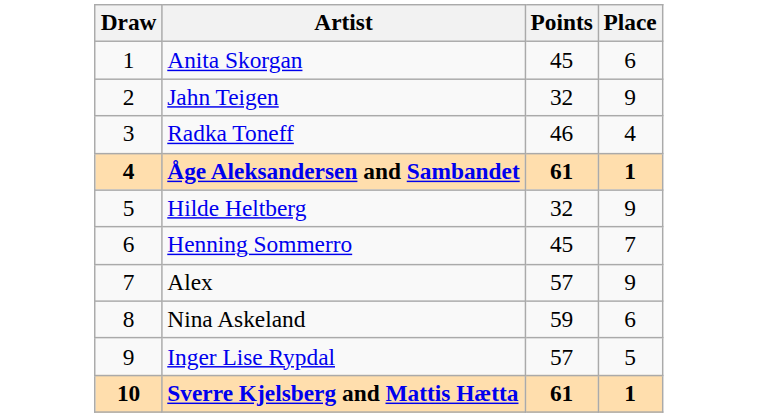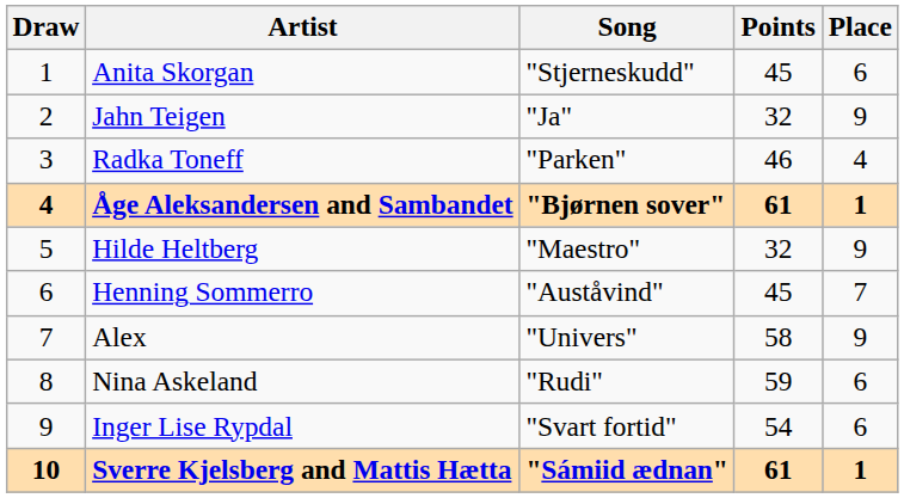+ column: Song | "Stjerneskudd" | "Ja" | "Parken" | "Bjørnen sover" | "Maestro" | "Auståvind" | "Univers" | "Rudi" | "Svart fortid" | "Sámiid ædnan"
Alex | Points: 57 -> 58
Inger Lise Rypdal | Points: 57 -> 54
Inger Lise Rypdal | Place: 5 -> 6
